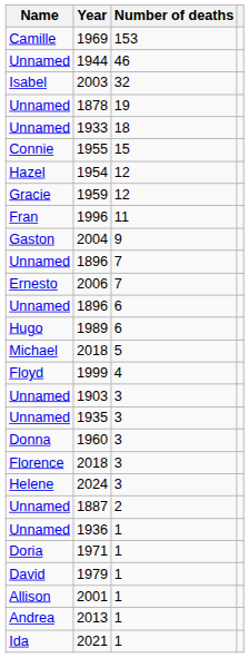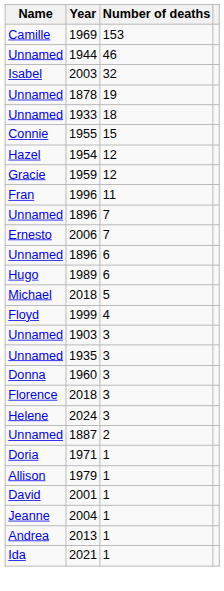- row: Gaston | 2004 | 9
- row: Unnamed | 1936 | 1
1979 | Name: David -> Allison
2001 | Name: Allison -> David
+ row: Jeanne | 2004 | 1
